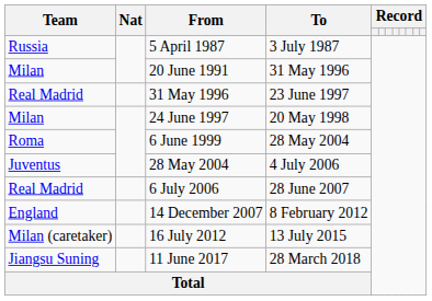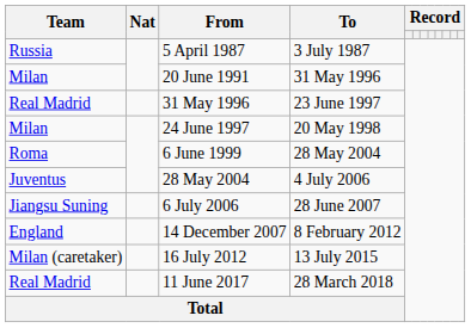6 July 2006 | Team: Real Madrid -> Jiangsu Suning
11 June 2017 | Team: Jiangsu Suning -> Real Madrid
